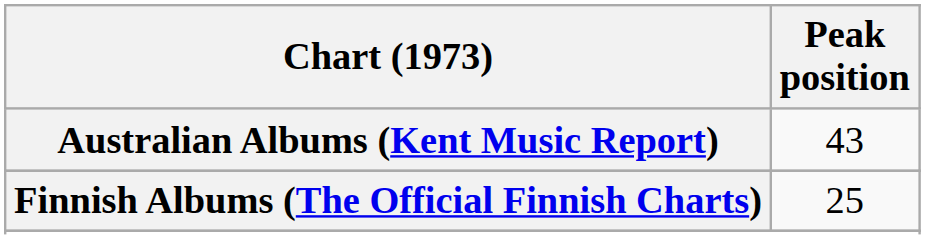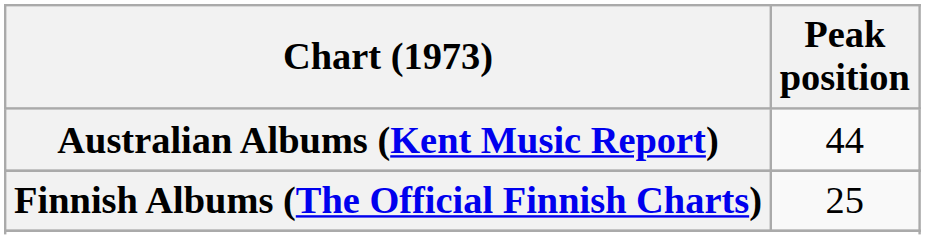Australian Albums (Kent Music Report) | Peak position: 43 -> 44
